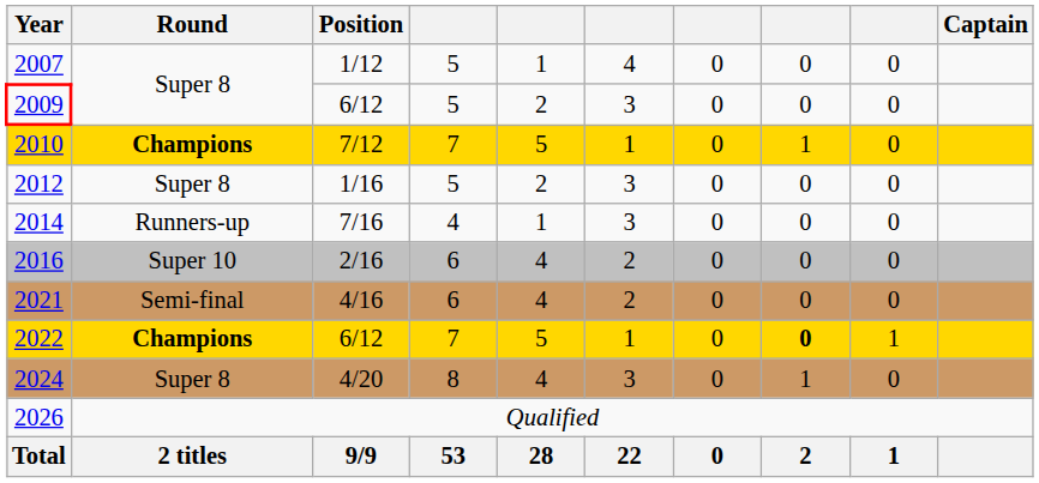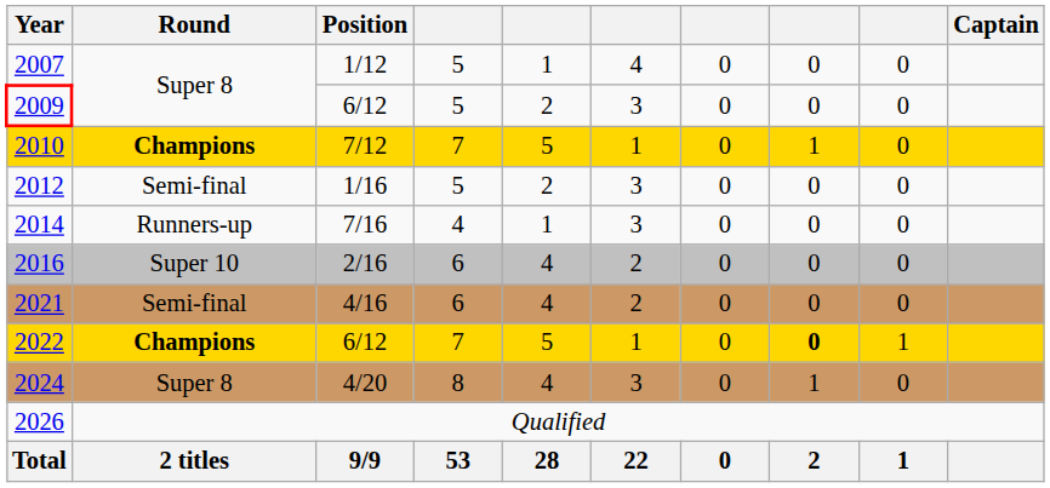2012 | Round: Super 8 -> Semi-final
